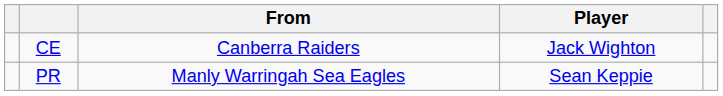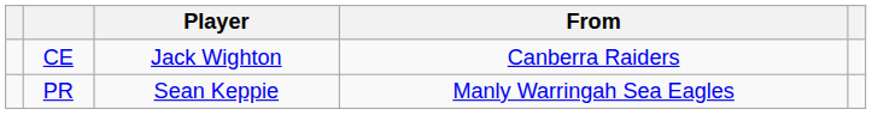columns swapped: Player <-> From
